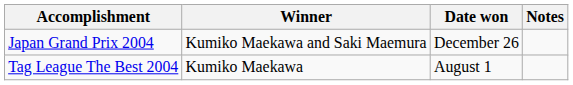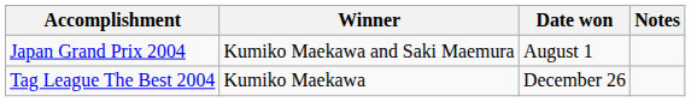Japan Grand Prix 2004 | Date won: December 26 -> August 1
Tag League The Best 2004 | Date won: August 1 -> December 26
